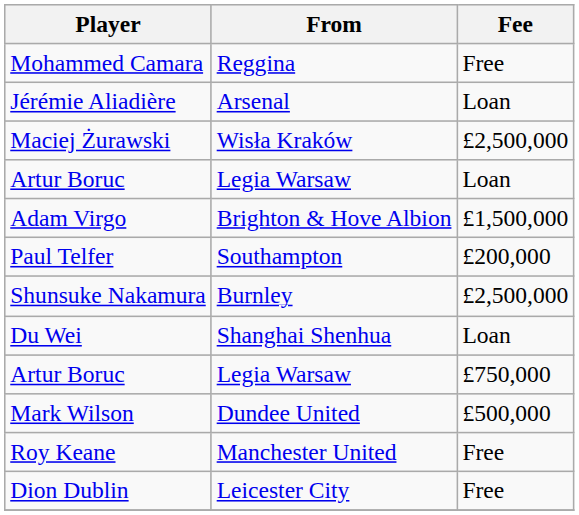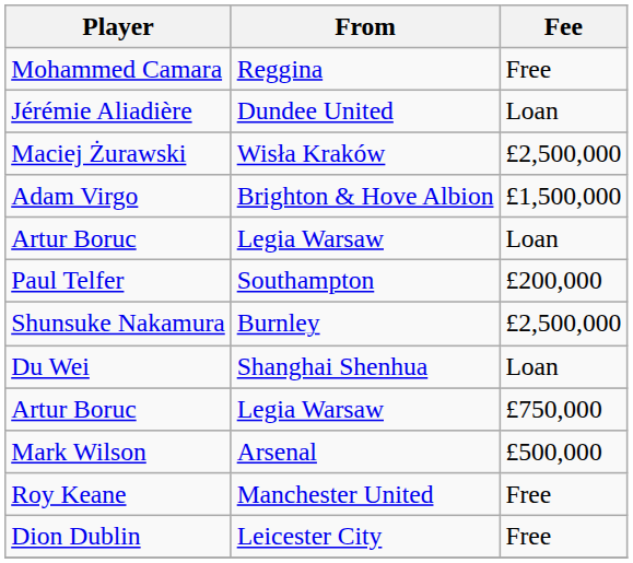Jérémie Aliadière | From: Arsenal -> Dundee United
rows swapped: Artur Boruc / Loan <-> Adam Virgo
Mark Wilson | From: Dundee United -> Arsenal
